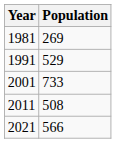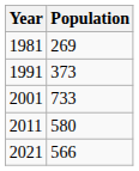1991 | Population: 529 -> 373
2011 | Population: 508 -> 580
